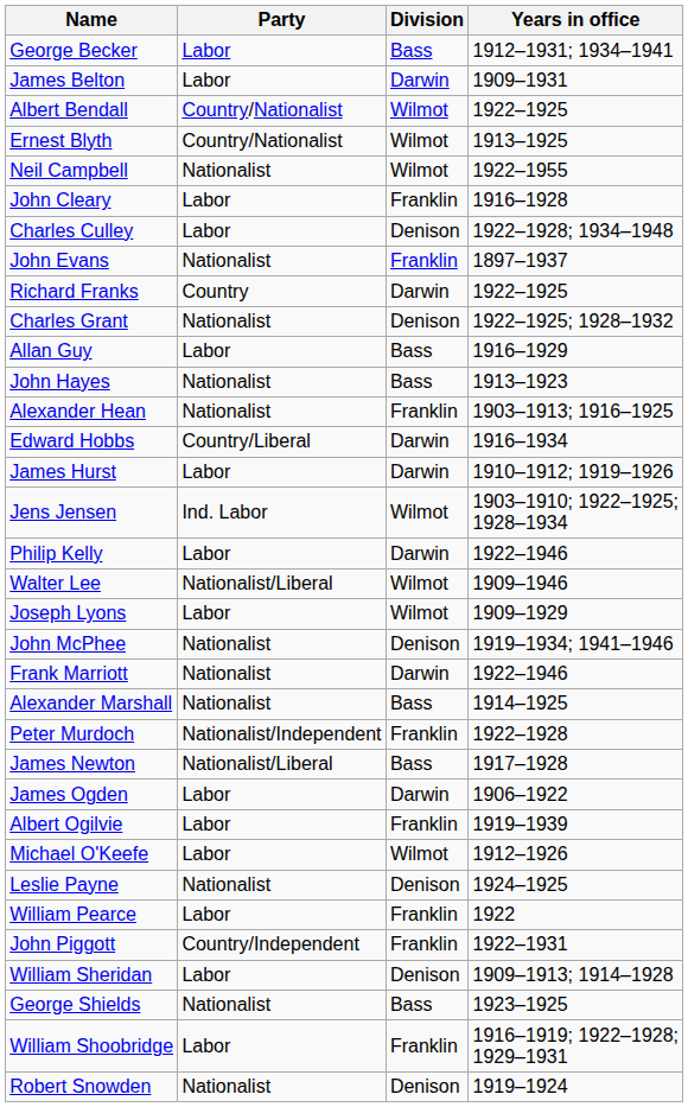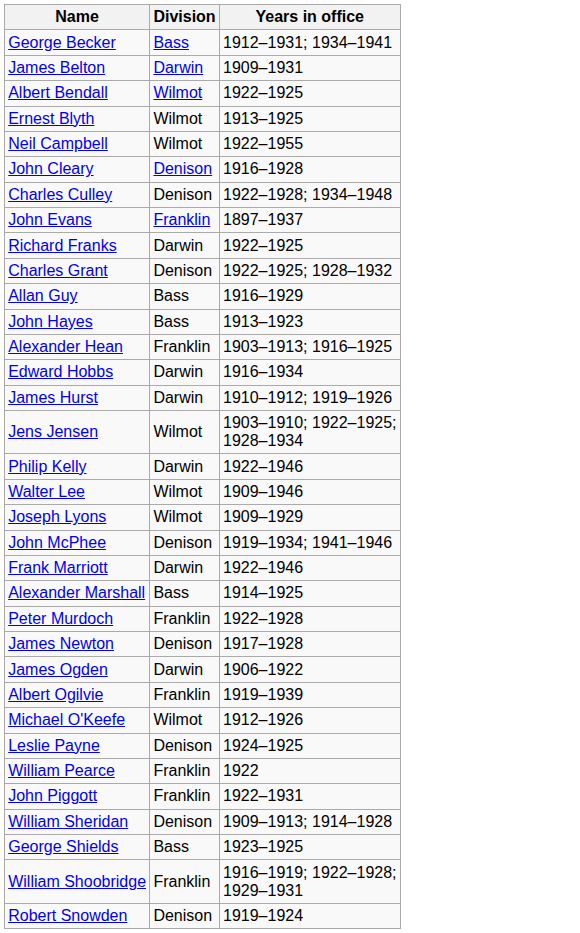- column: Party | Labor | Labor | Country/Nationalist | Country/Nationalist | Nationalist | Labor | Labor | Nationalist | Country | Nationalist | Labor | Nationalist | Nationalist | Country/Liberal | Labor | Ind. Labor | Labor | Nationalist/Liberal | Labor | Nationalist | Nationalist | Nationalist | Nationalist/Independent | Nationalist/Liberal | Labor | Labor | Labor | Nationalist | Labor | Country/Independent | Labor | Nationalist | Labor | Nationalist
John Cleary | Division: Franklin -> Denison
James Newton | Division: Bass -> Denison
